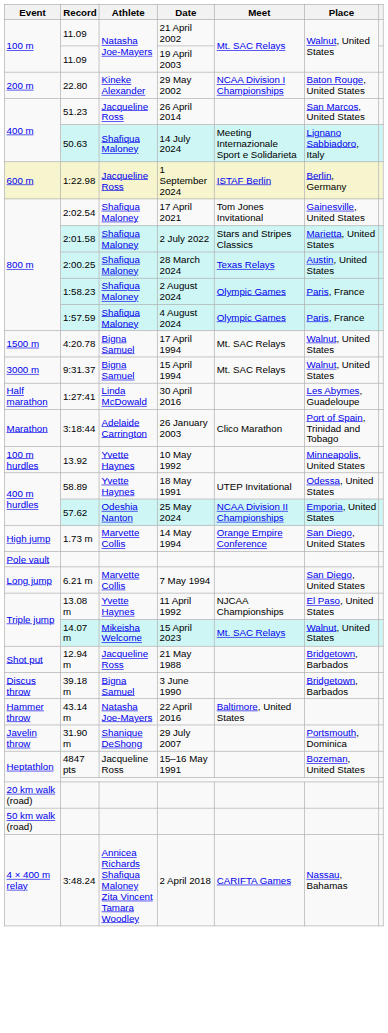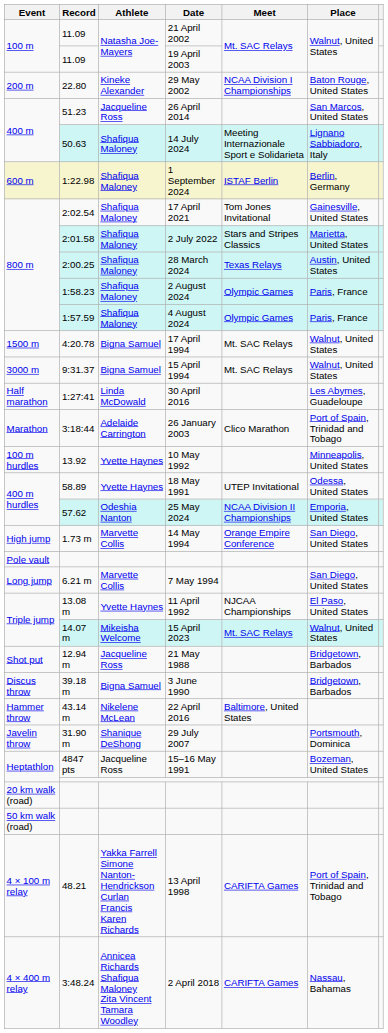1 September 2024 | Athlete: Jacqueline Ross -> Shafiqua Maloney
22 April 2016 | Athlete: Natasha Joe-Mayers -> Nikelene McLean
+ row: 4 × 100 m relay | 48.21 | Yakka Farrell Simone Nanton-Hendrickson Curlan Francis Karen Richards | 13 April 1998 | CARIFTA Games | Port of Spain, Trinidad and Tobago
